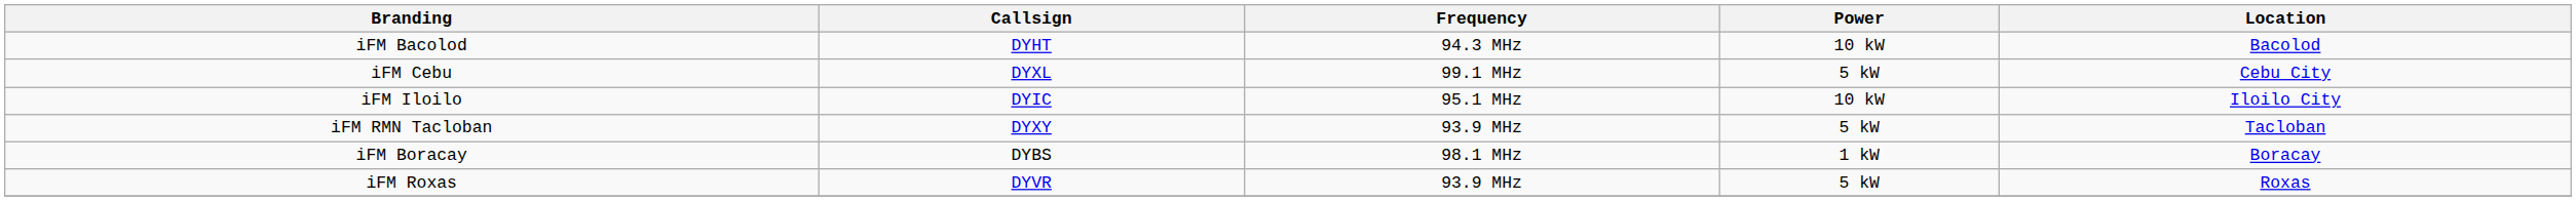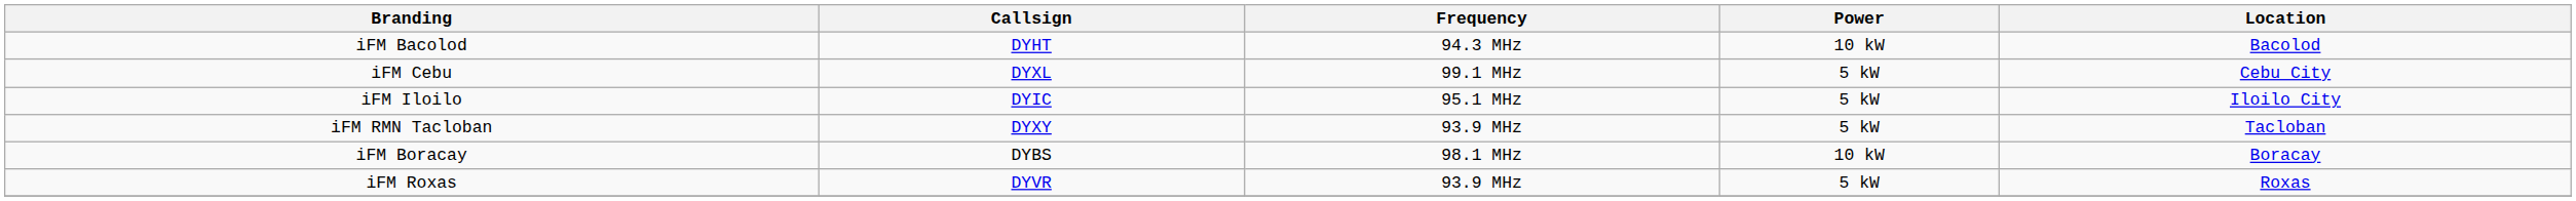iFM Iloilo | Power: 10 kW -> 5 kW
iFM Boracay | Power: 1 kW -> 10 kW
